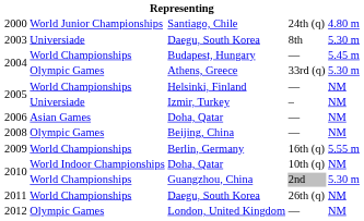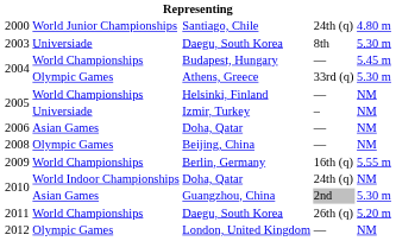2010 / Doha, Qatar | column 4: 10th (q) -> 24th (q)
Guangzhou, China | column 2: World Championships -> Asian Games
2011 / Daegu, South Korea | column 5: NM -> 5.20 m
